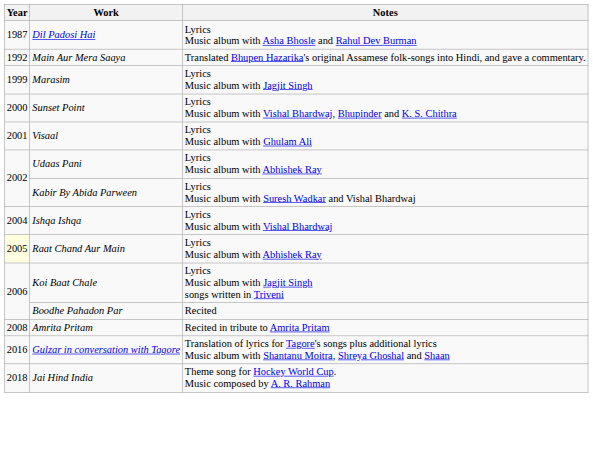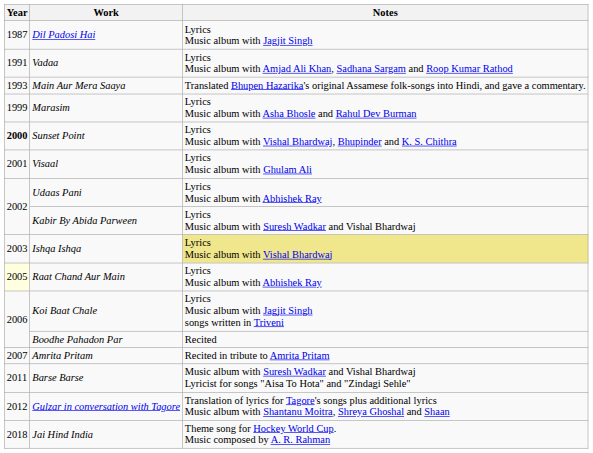Dil Padosi Hai | Notes: Lyrics Music album with Asha Bhosle and Rahul Dev Burman -> Lyrics Music album with Jagjit Singh
+ row: 1991 | Vadaa | Lyrics Music album with Amjad Ali Khan, Sadhana Sargam and Roop Kumar Rathod
Main Aur Mera Saaya | Year: 1992 -> 1993
Marasim | Notes: Lyrics Music album with Jagjit Singh -> Lyrics Music album with Asha Bhosle and Rahul Dev Burman
Sunset Point | Year: normal -> bold
Ishqa Ishqa | Year: 2004 -> 2003
Ishqa Ishqa | Notes: no background -> khaki background
Amrita Pritam | Year: 2008 -> 2007
+ row: 2011 | Barse Barse | Music album with Suresh Wadkar and Vishal Bhardwaj Lyricist for songs "Aisa To Hota" and "Zindagi Sehle"
Gulzar in conversation with Tagore | Year: 2016 -> 2012
